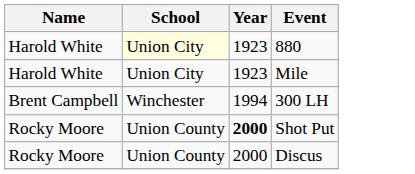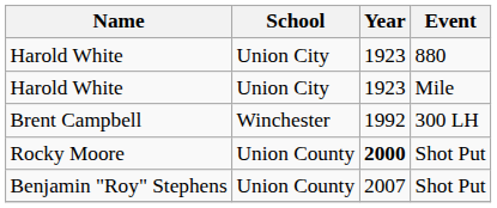880 | School: lightyellow background -> no background
300 LH | Year: 1994 -> 1992
- row: Rocky Moore | Union County | 2000 | Discus
+ row: Benjamin "Roy" Stephens | Union County | 2007 | Shot Put
